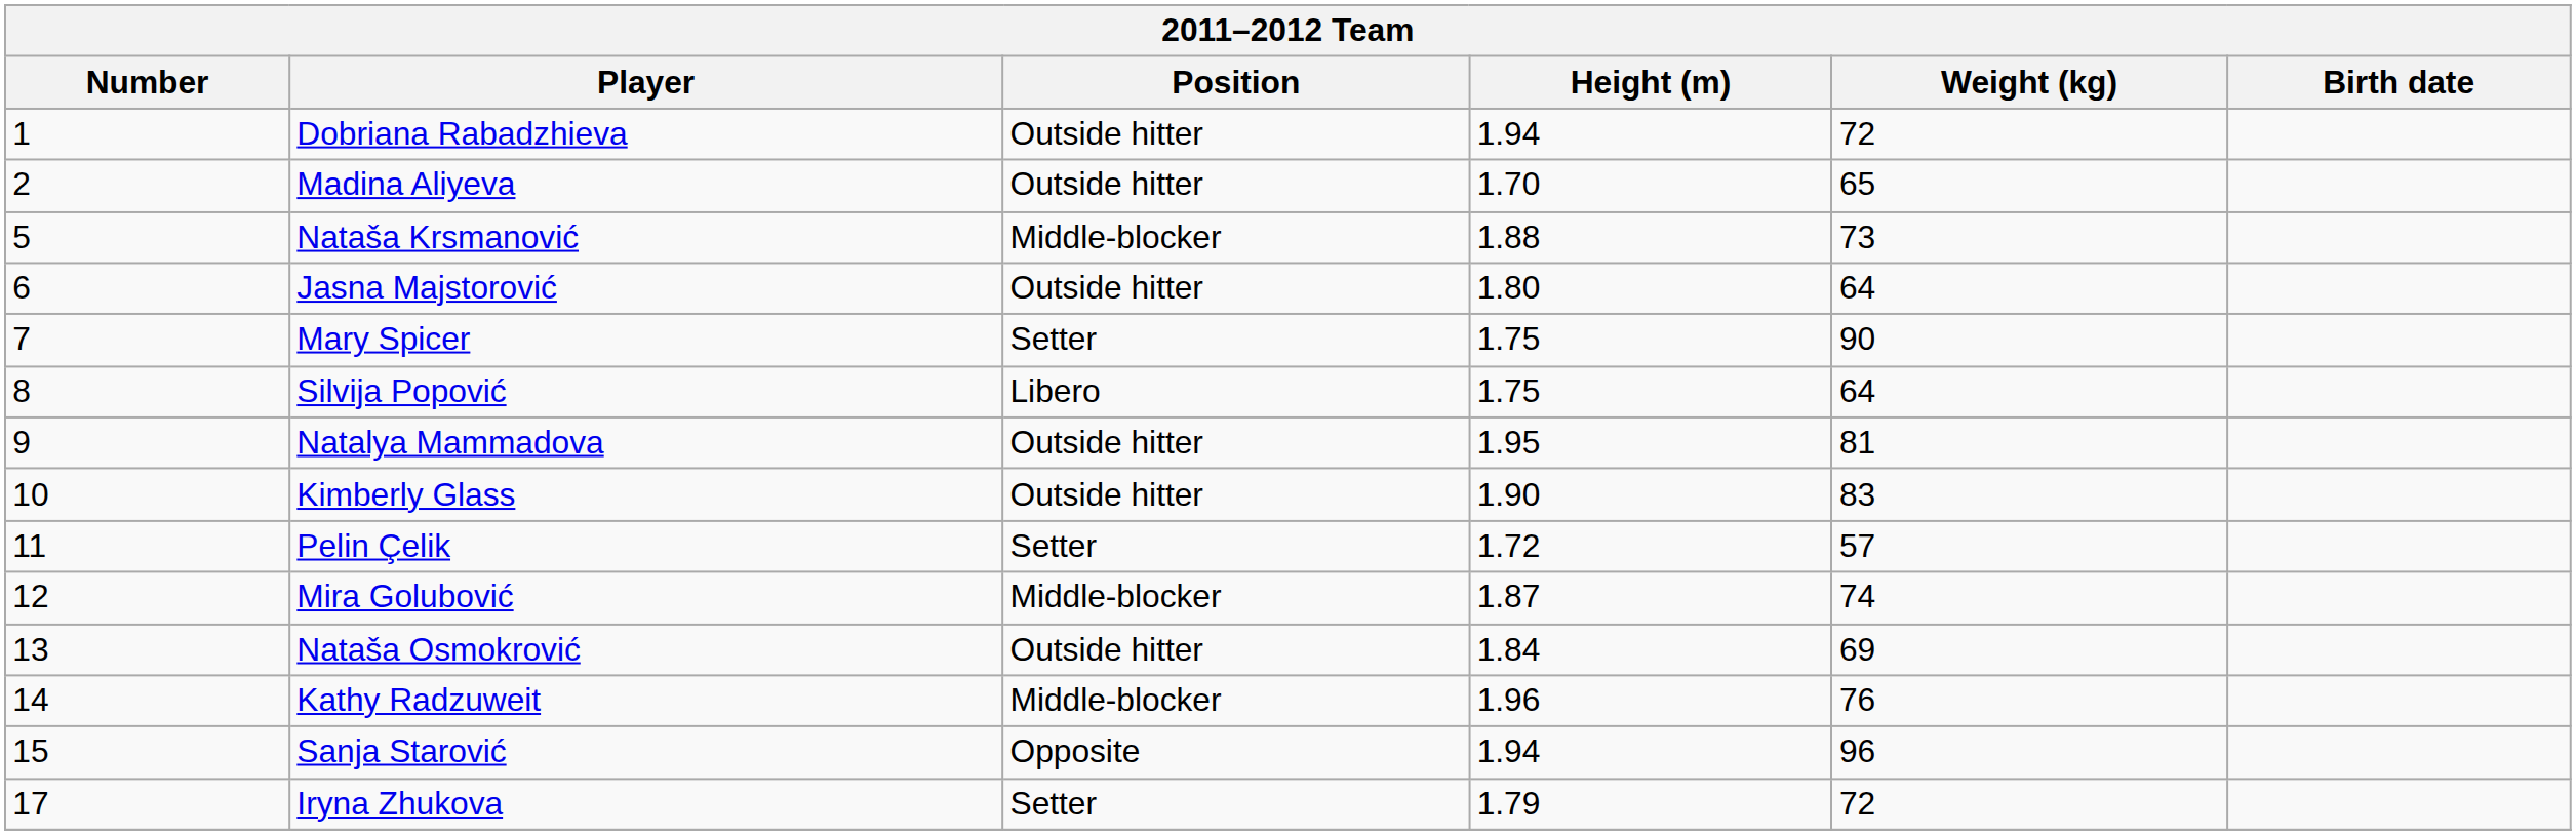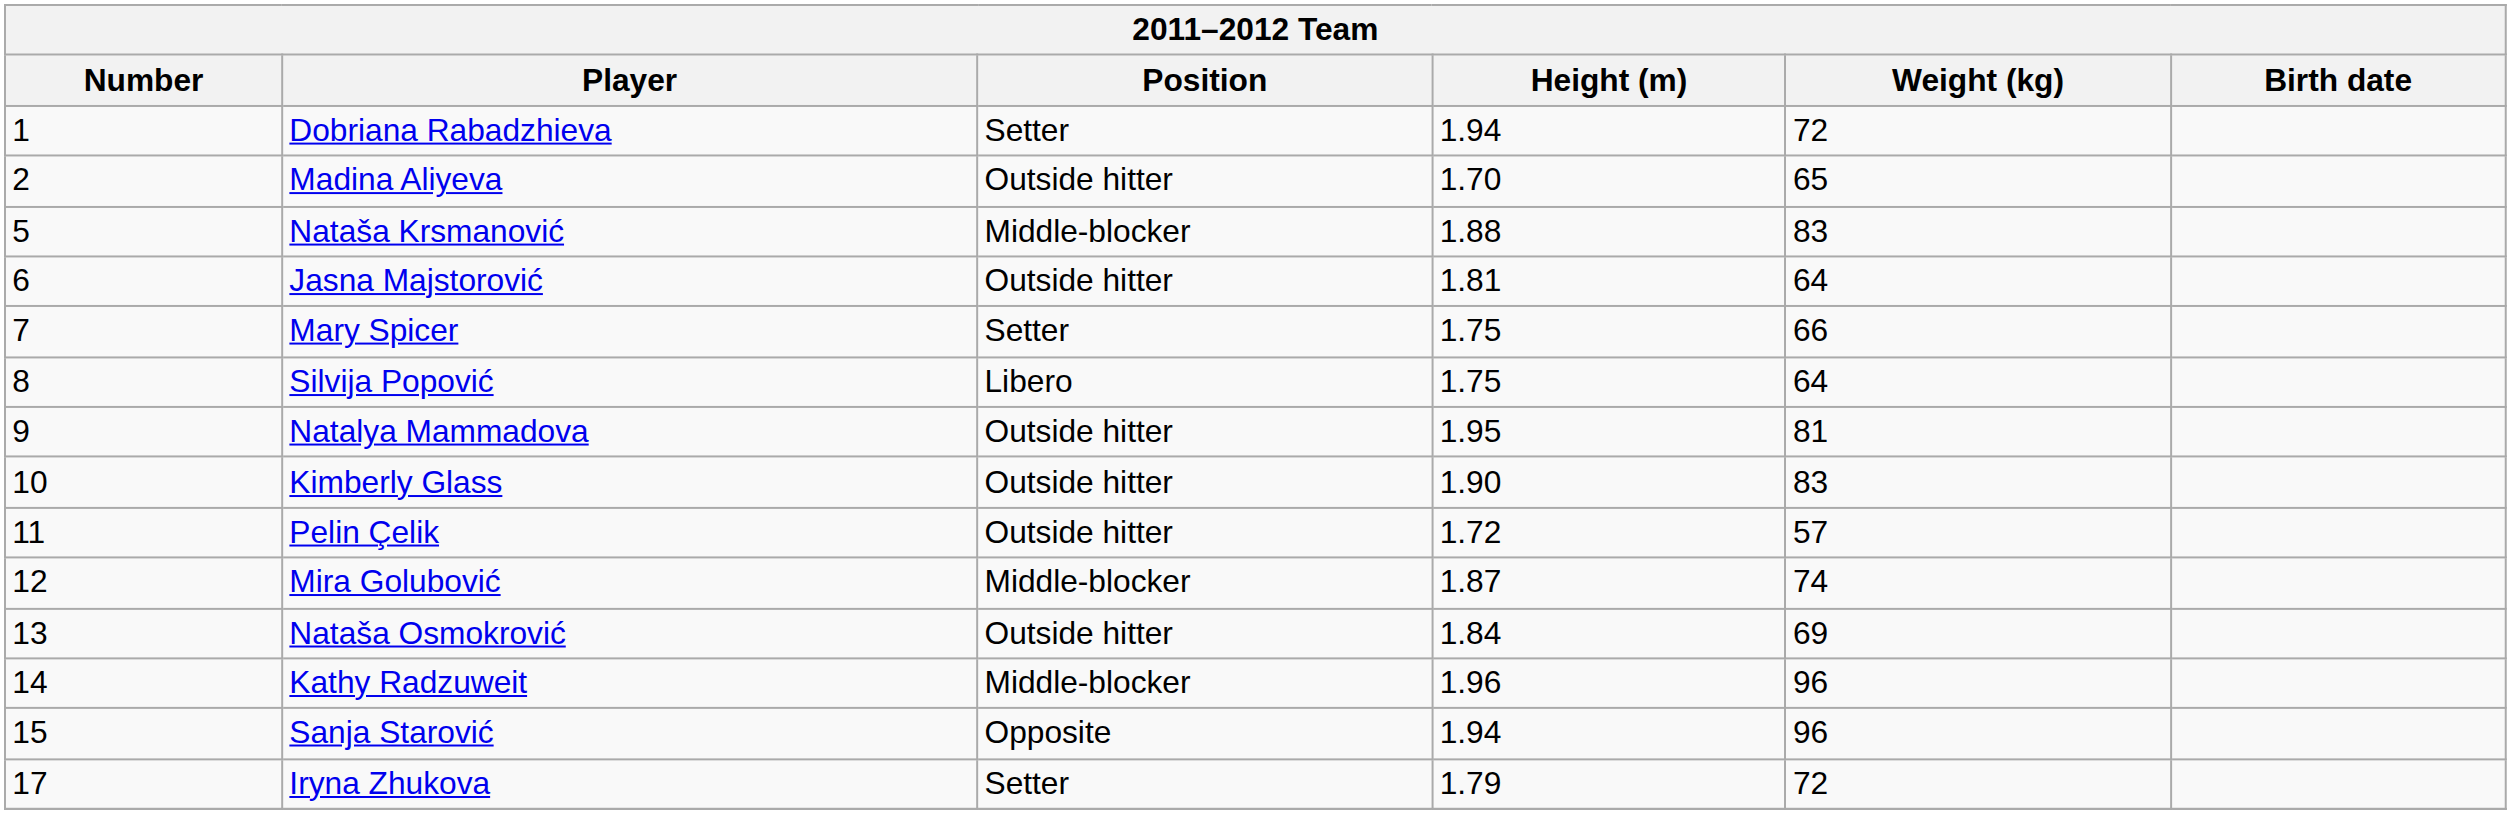Dobriana Rabadzhieva | Position: Outside hitter -> Setter
Nataša Krsmanović | Weight (kg): 73 -> 83
Jasna Majstorović | Height (m): 1.80 -> 1.81
Mary Spicer | Weight (kg): 90 -> 66
Pelin Çelik | Position: Setter -> Outside hitter
Kathy Radzuweit | Weight (kg): 76 -> 96
